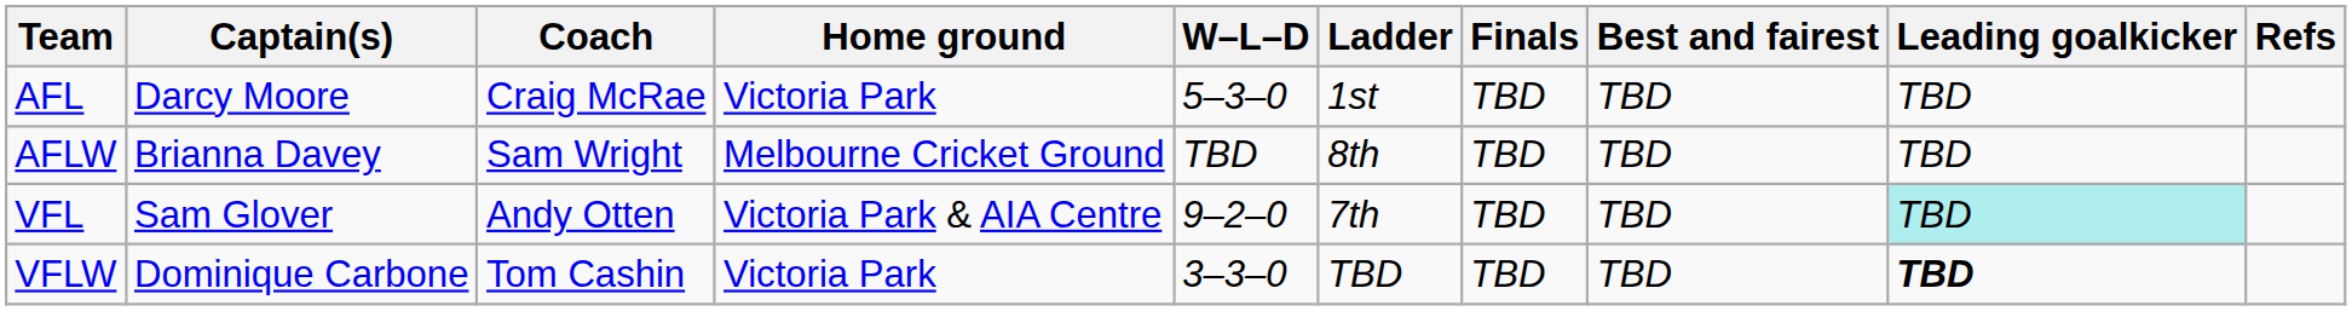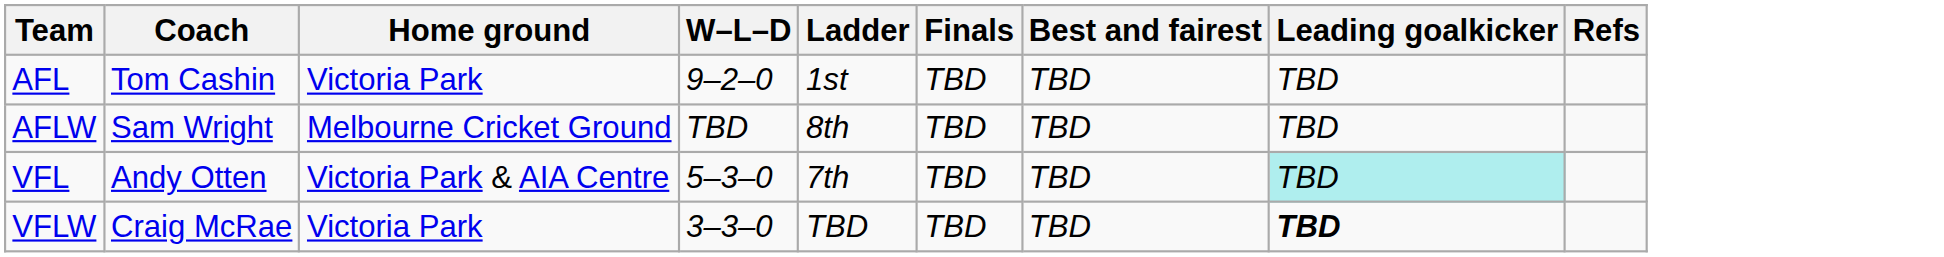- column: Captain(s) | Darcy Moore | Brianna Davey | Sam Glover | Dominique Carbone
AFL | Coach: Craig McRae -> Tom Cashin
AFL | W–L–D: 5–3–0 -> 9–2–0
VFL | W–L–D: 9–2–0 -> 5–3–0
VFLW | Coach: Tom Cashin -> Craig McRae
